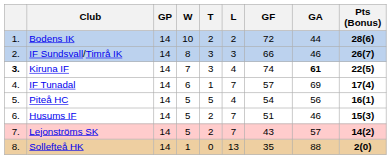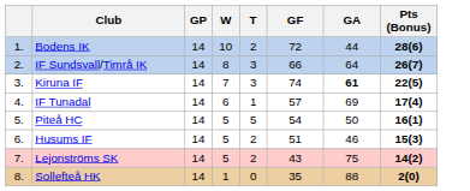- column: L | 2 | 3 | 4 | 7 | 4 | 7 | 7 | 13
IF Sundsvall/Timrå IK | GA: 46 -> 64
Kiruna IF | column 1: bold -> normal
Piteå HC | GA: 56 -> 50
Lejonströms SK | GA: 57 -> 75
